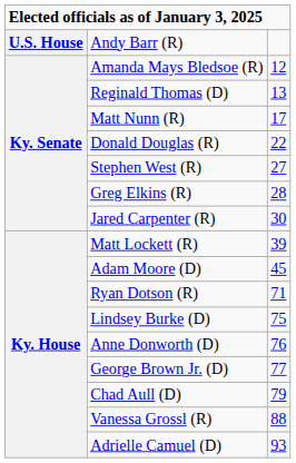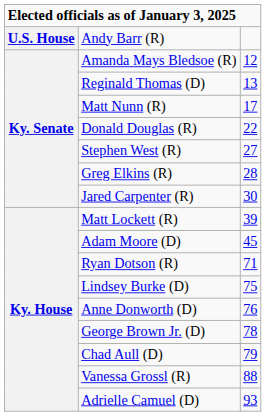George Brown Jr. (D) | column 3: 77 -> 78
